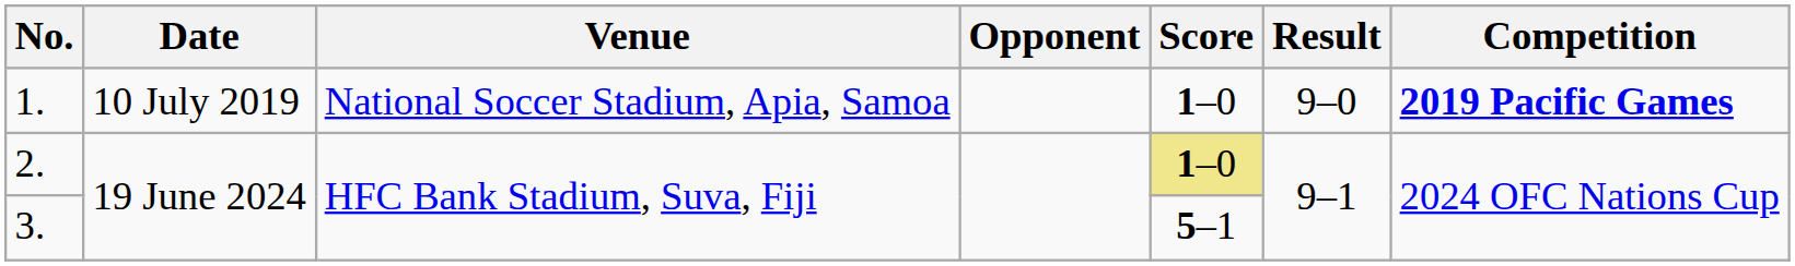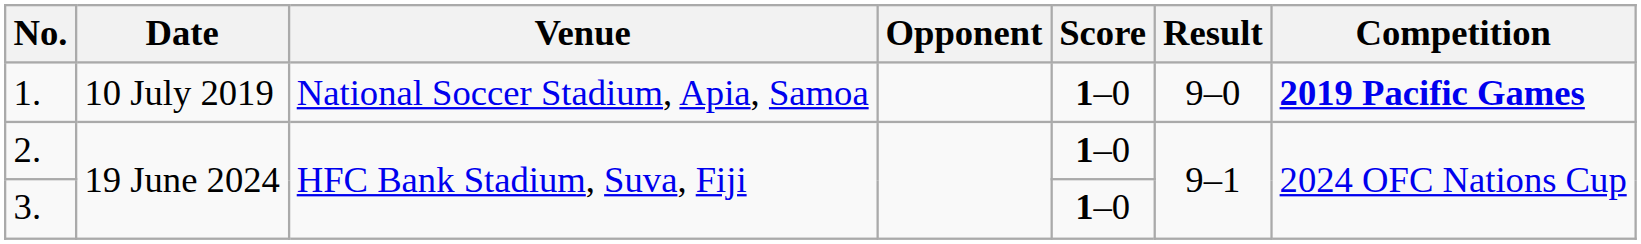2. | Score: khaki background -> no background
3. | Score: 5–1 -> 1–0
